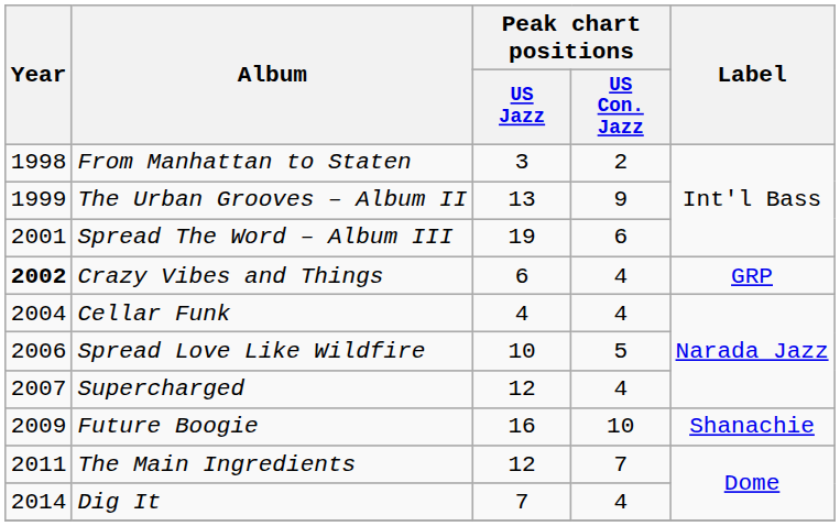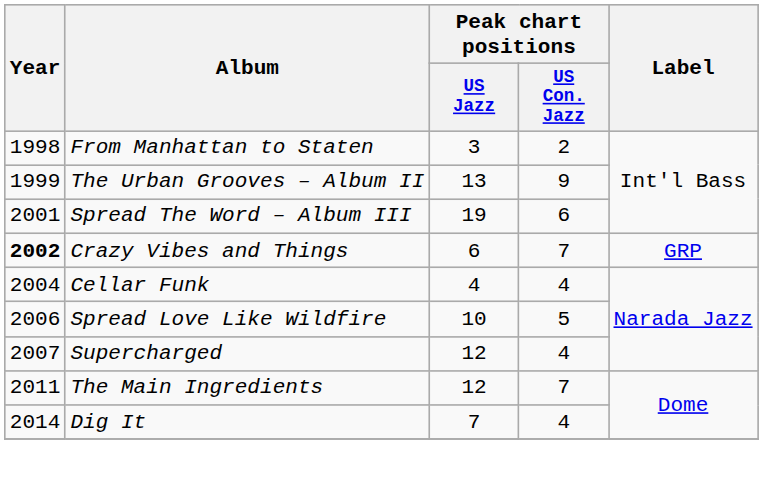Crazy Vibes and Things | Peak chart positions / US Con. Jazz: 4 -> 7
- row: 2009 | Future Boogie | 16 | 10 | Shanachie
